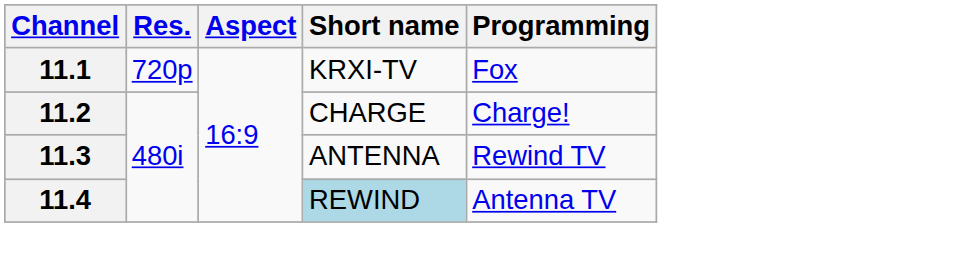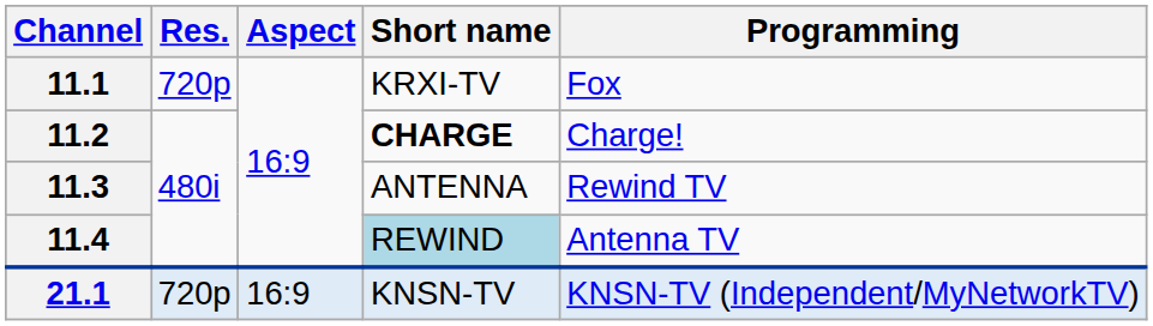11.2 | Short name: normal -> bold
+ row: 21.1 | 720p | 16:9 | KNSN-TV | KNSN-TV (Independent/MyNetworkTV)
